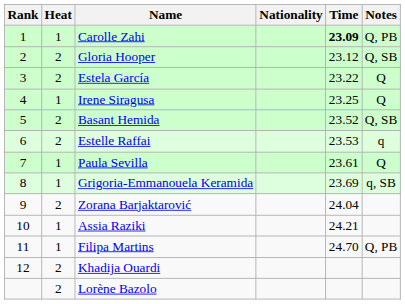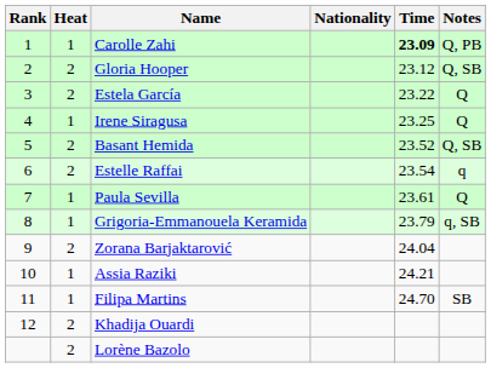Estelle Raffai | Time: 23.53 -> 23.54
Grigoria-Emmanouela Keramida | Time: 23.69 -> 23.79
Filipa Martins | Notes: Q, PB -> SB
